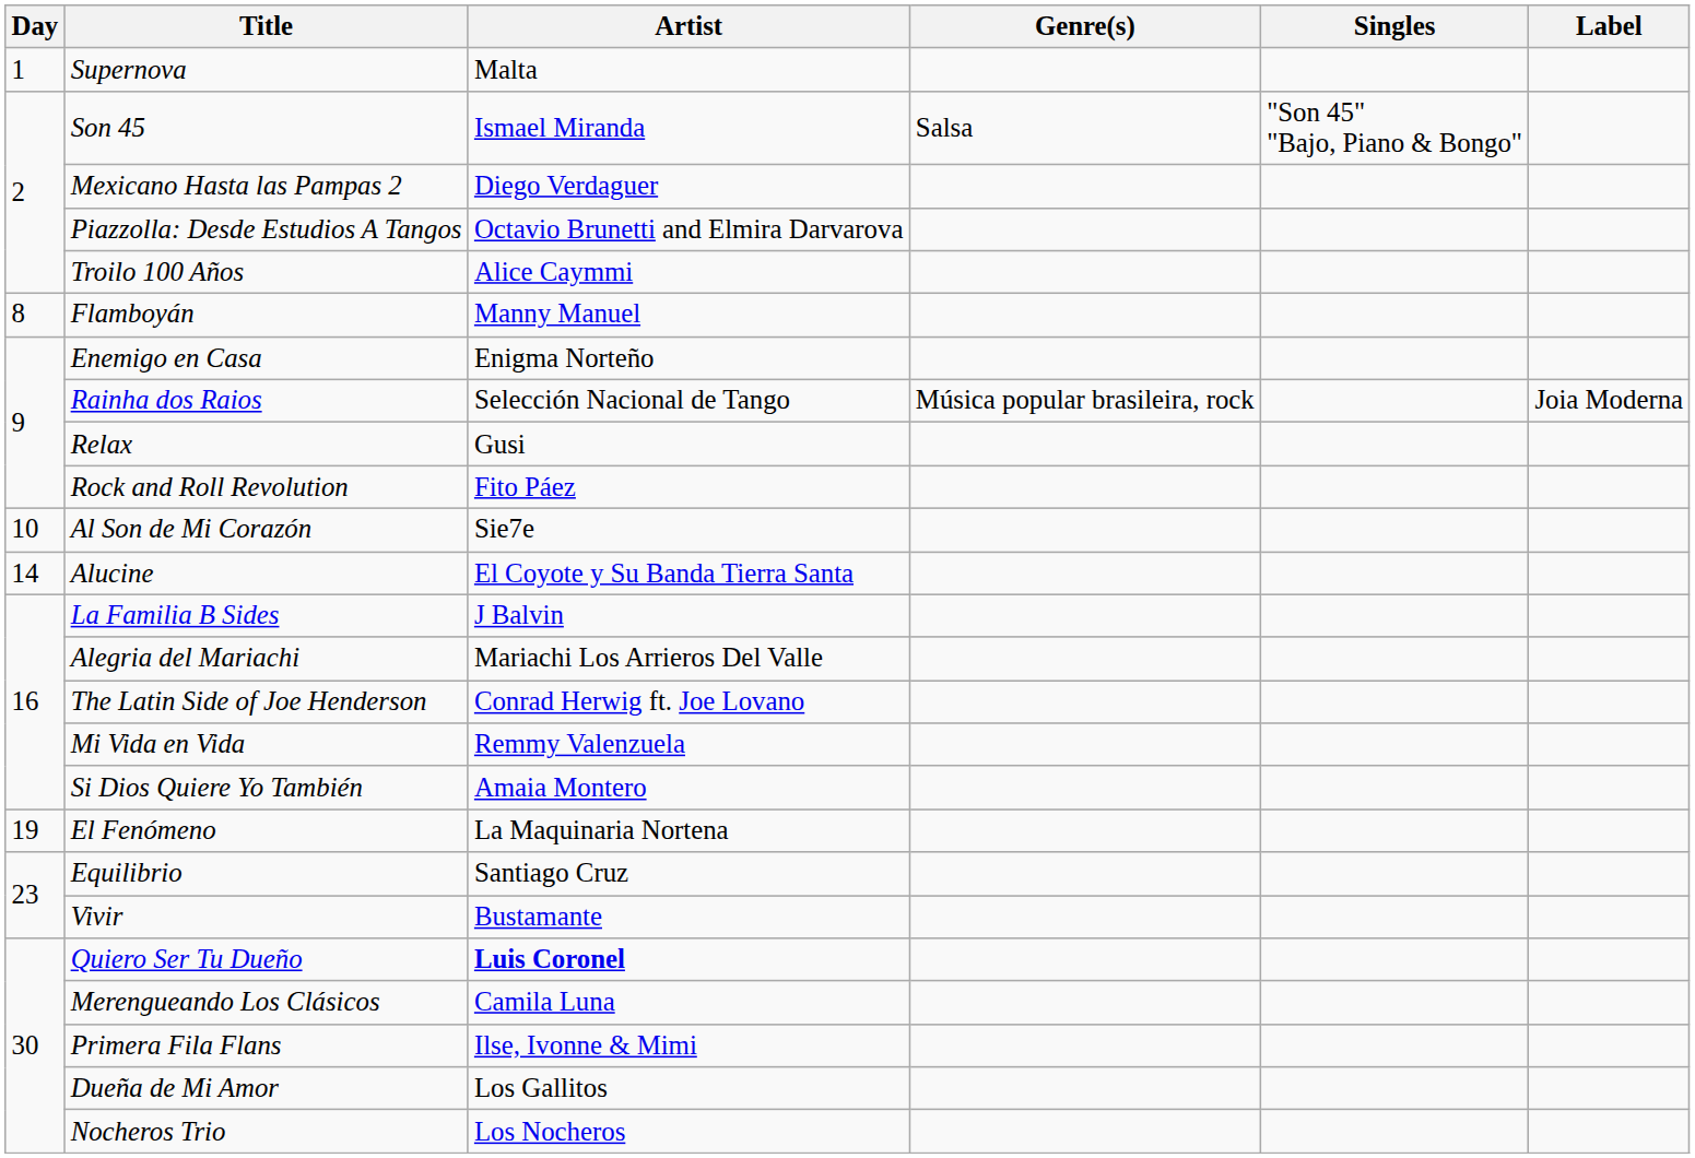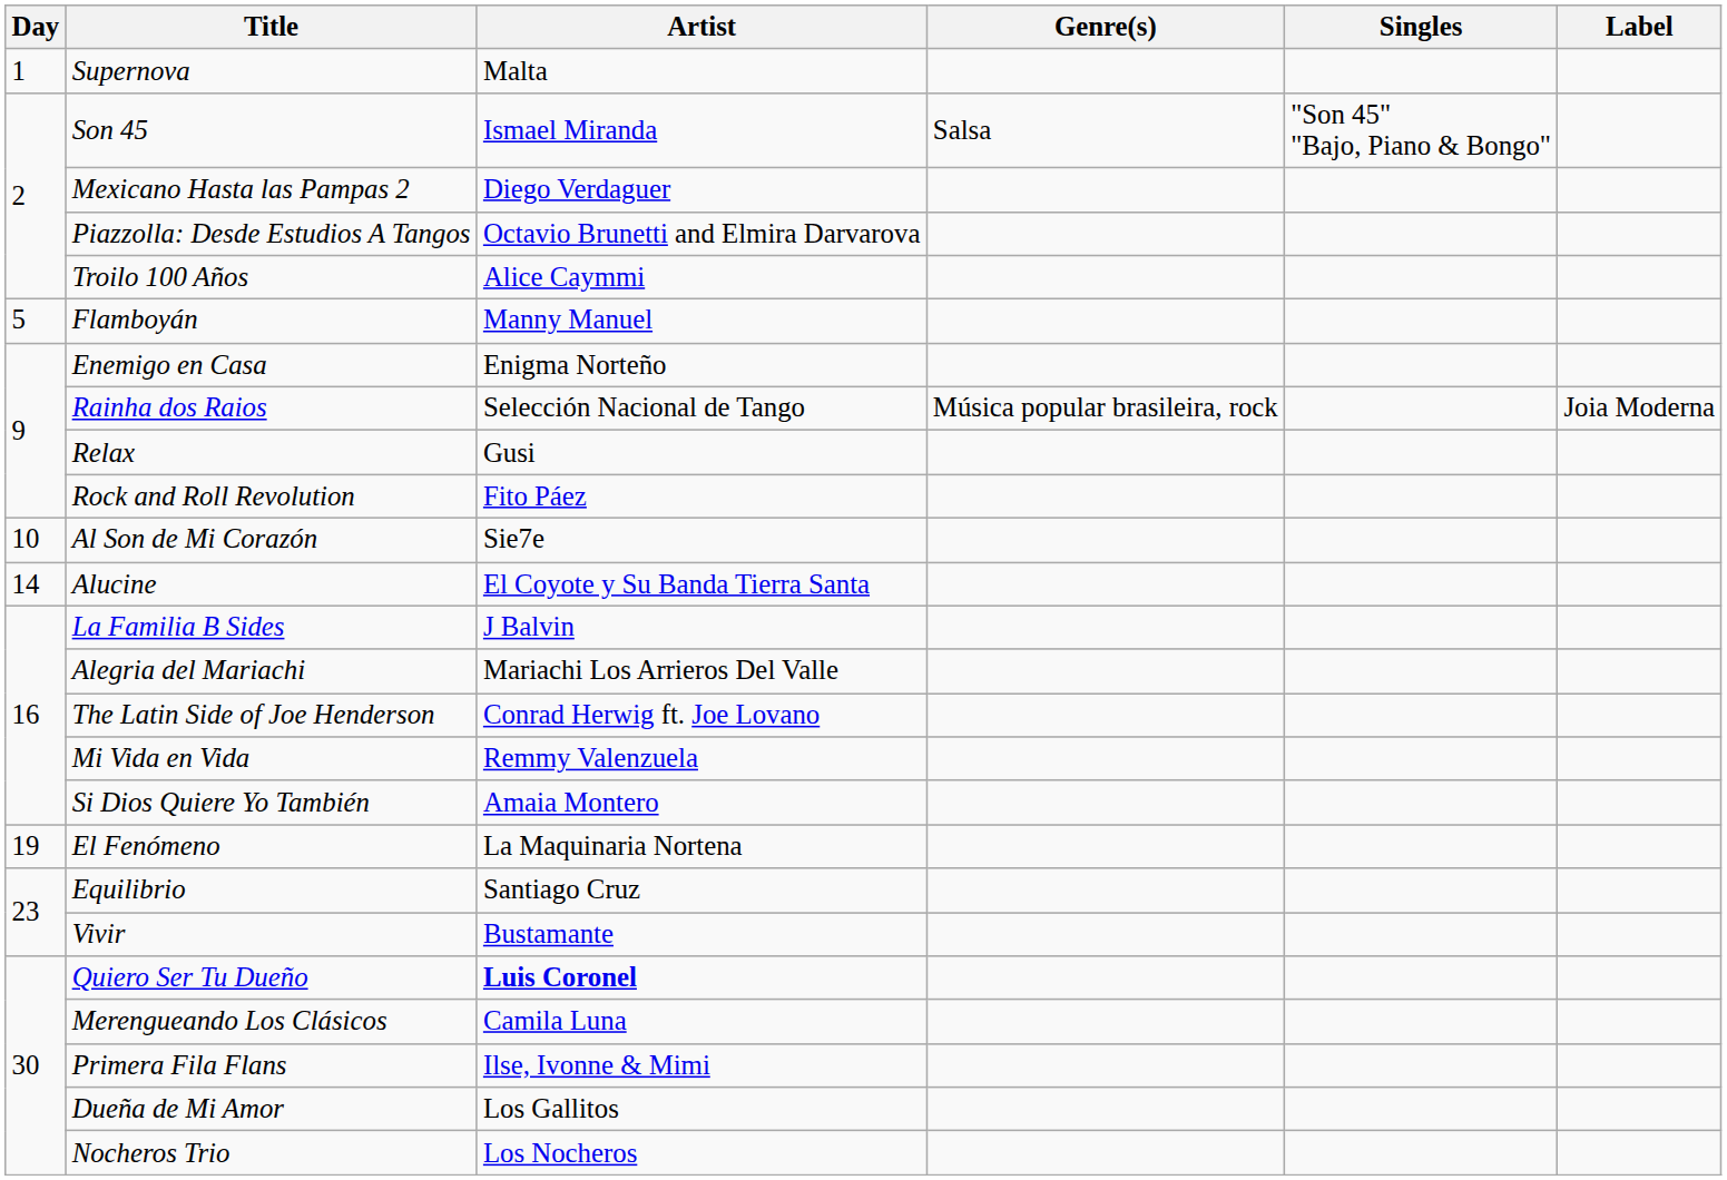Flamboyán | Day: 8 -> 5
